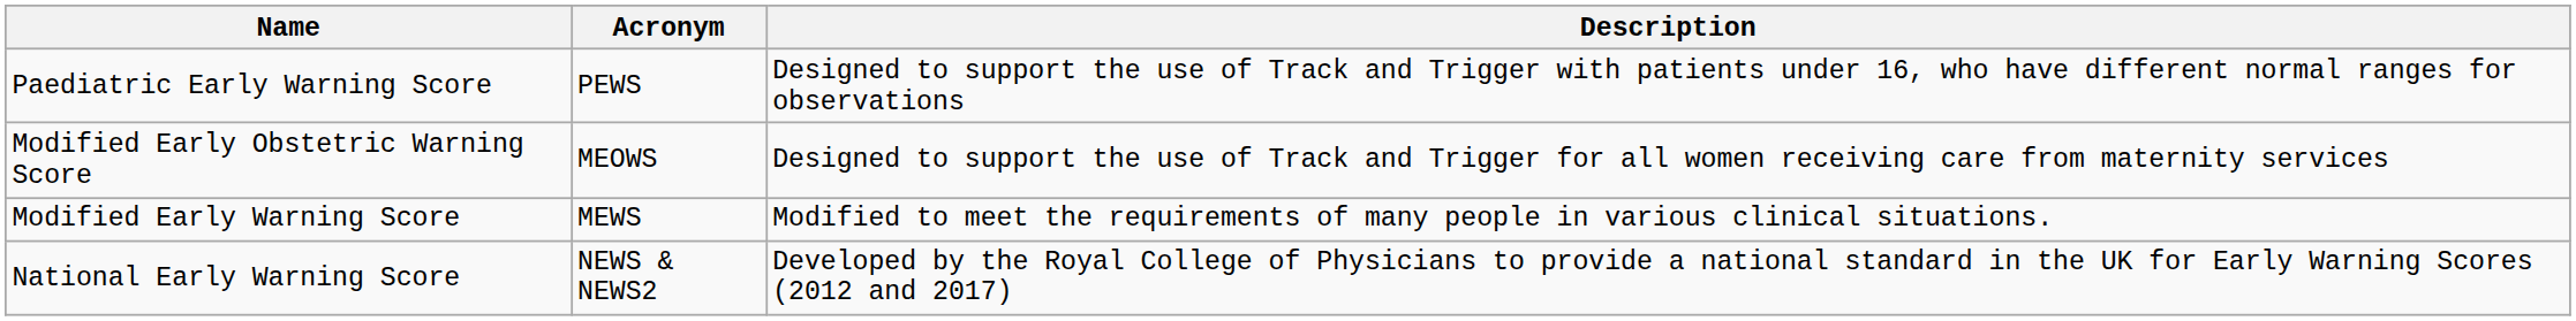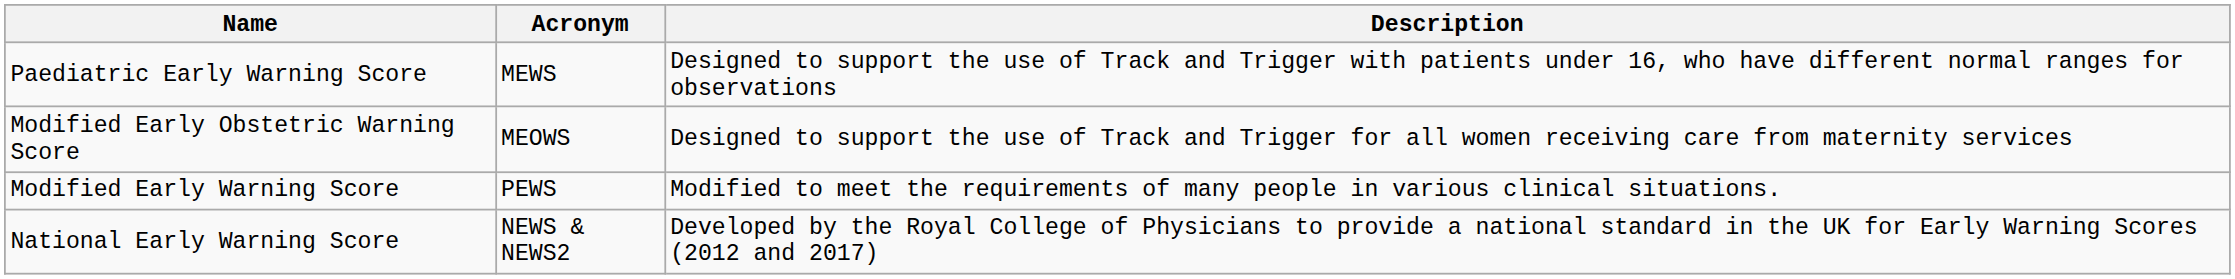Paediatric Early Warning Score | Acronym: PEWS -> MEWS
Modified Early Warning Score | Acronym: MEWS -> PEWS
